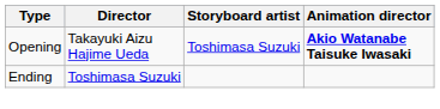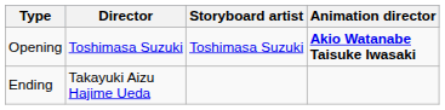Opening | Director: Takayuki Aizu Hajime Ueda -> Toshimasa Suzuki
Ending | Director: Toshimasa Suzuki -> Takayuki Aizu Hajime Ueda
